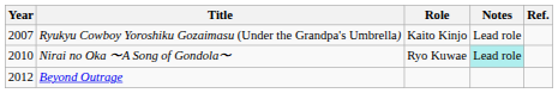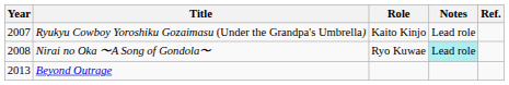Nirai no Oka 〜A Song of Gondola〜 | Year: 2010 -> 2008
Beyond Outrage | Year: 2012 -> 2013
